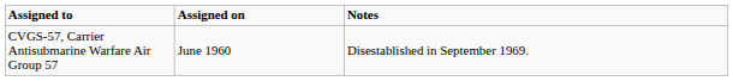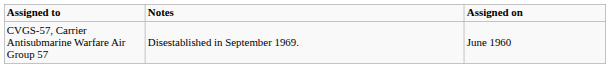columns swapped: Assigned on <-> Notes
